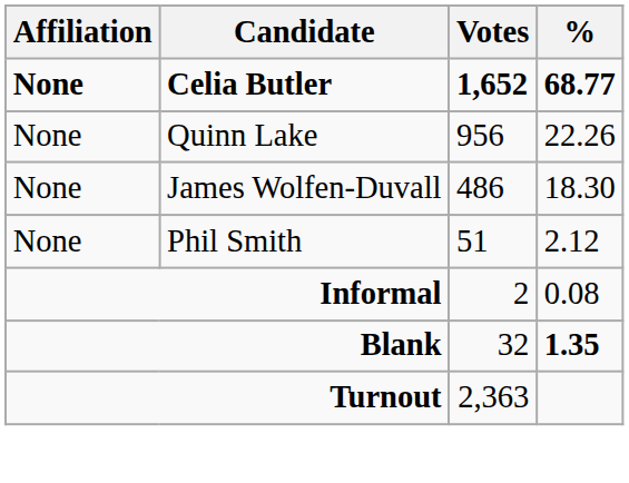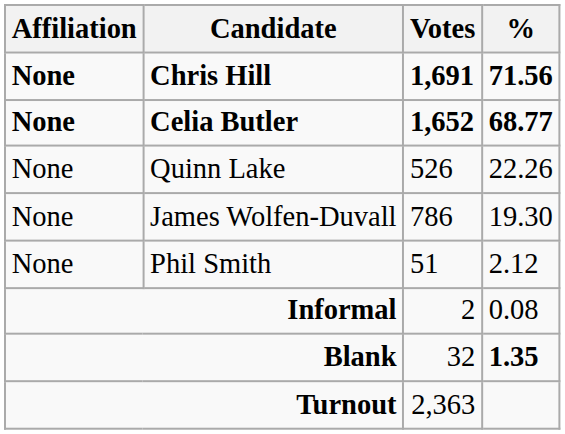+ row: None | Chris Hill | 1,691 | 71.56
Quinn Lake | Votes: 956 -> 526
James Wolfen-Duvall | Votes: 486 -> 786
James Wolfen-Duvall | %: 18.30 -> 19.30
